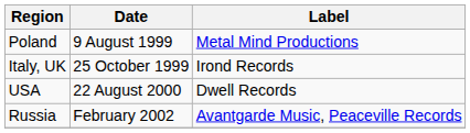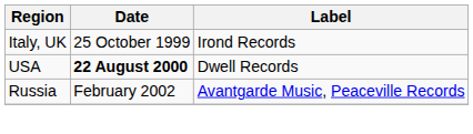- row: Poland | 9 August 1999 | Metal Mind Productions
USA | Date: normal -> bold
